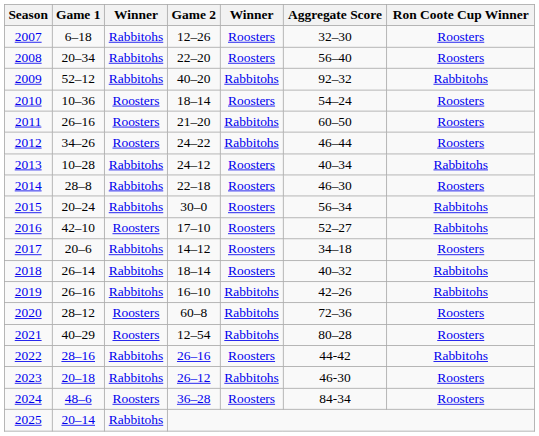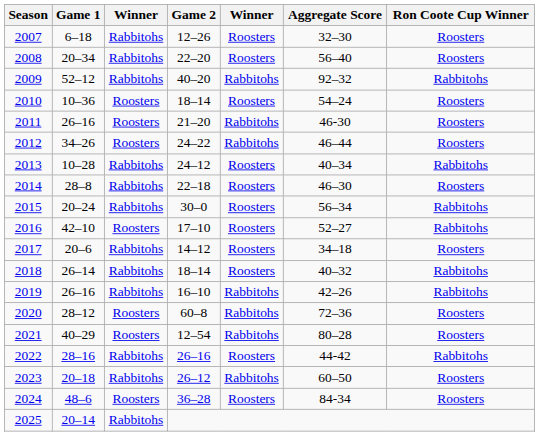2011 | Aggregate Score: 60–50 -> 46-30
2023 | Aggregate Score: 46-30 -> 60–50
